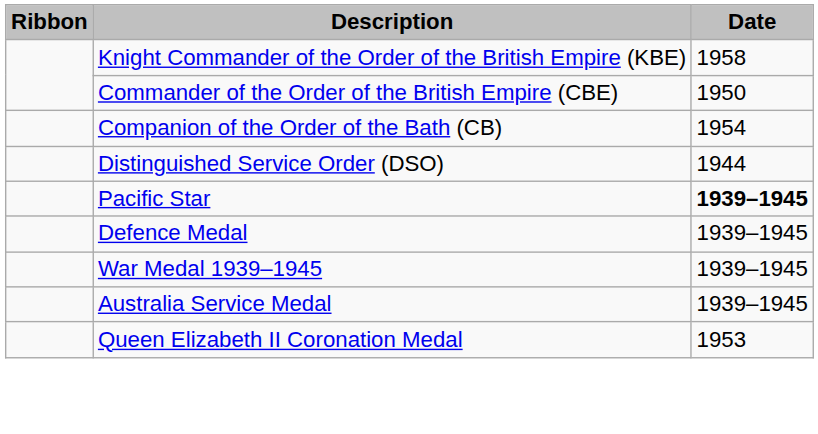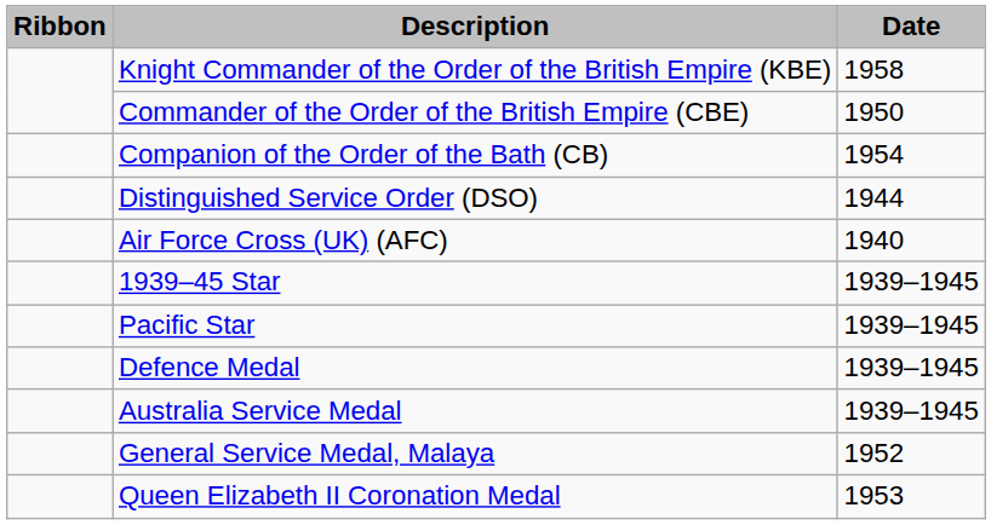+ row: Air Force Cross (UK) (AFC) | 1940
+ row: 1939–45 Star | 1939–1945
Pacific Star | Date: bold -> normal
- row: War Medal 1939–1945 | 1939–1945
+ row: General Service Medal, Malaya | 1952
